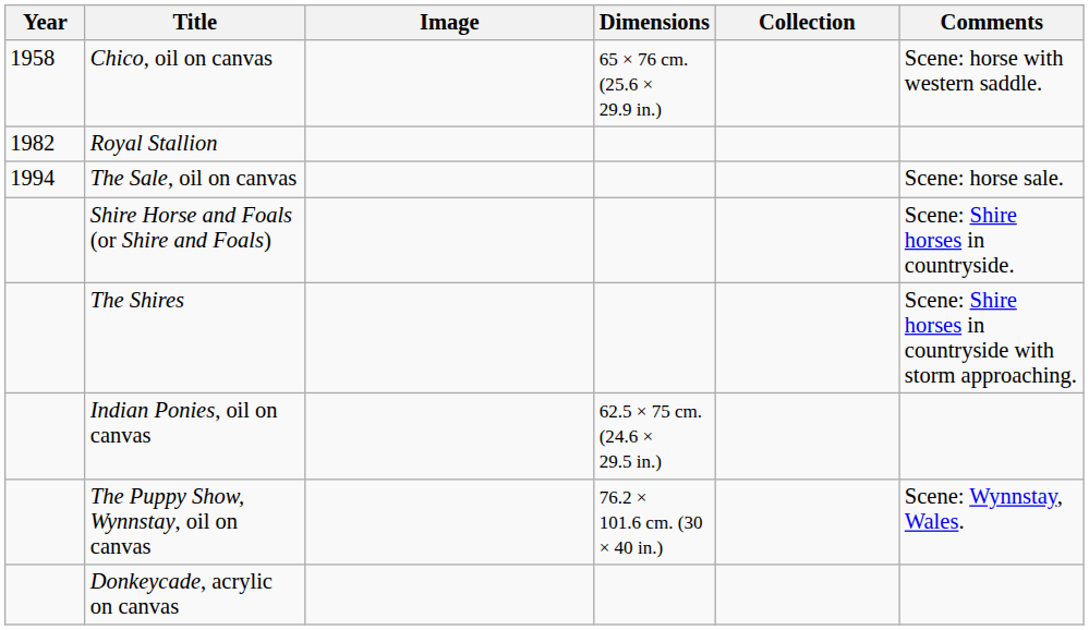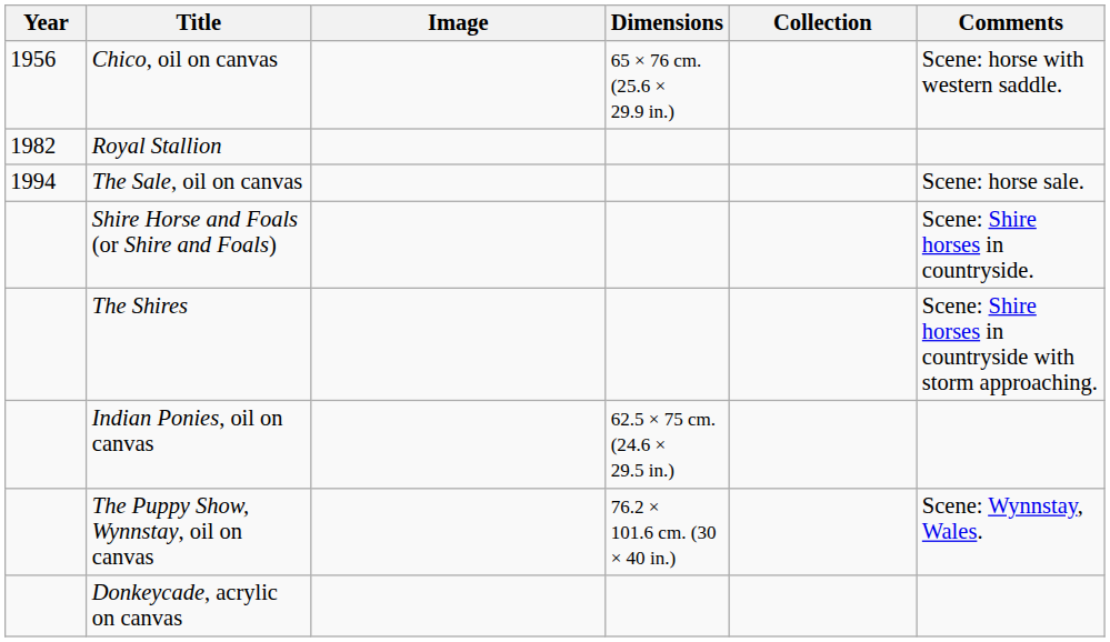Chico, oil on canvas | Year: 1958 -> 1956
